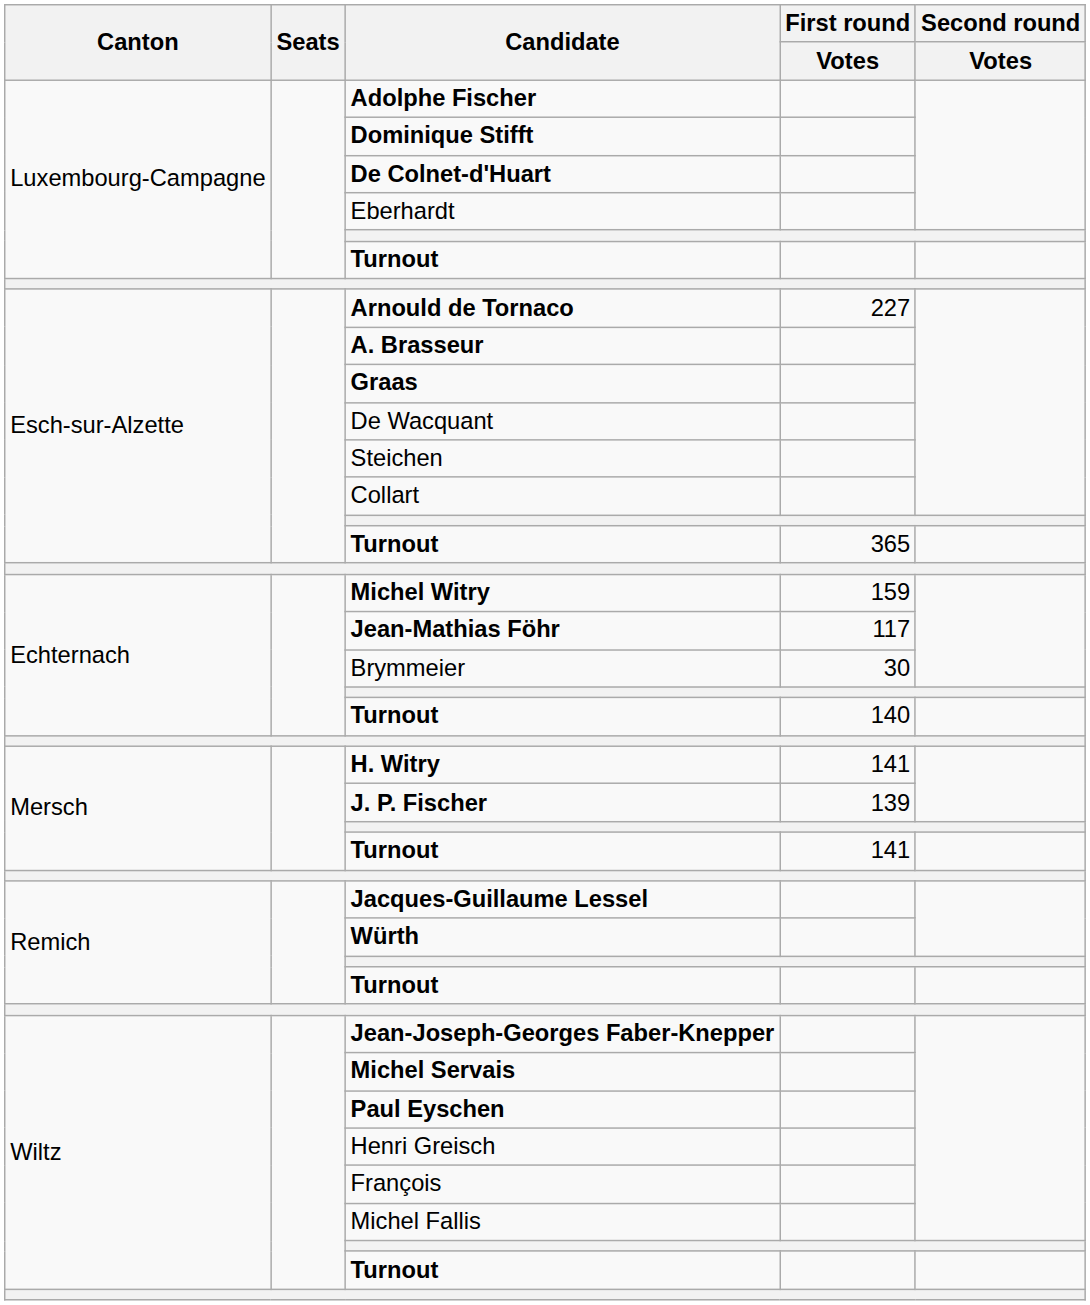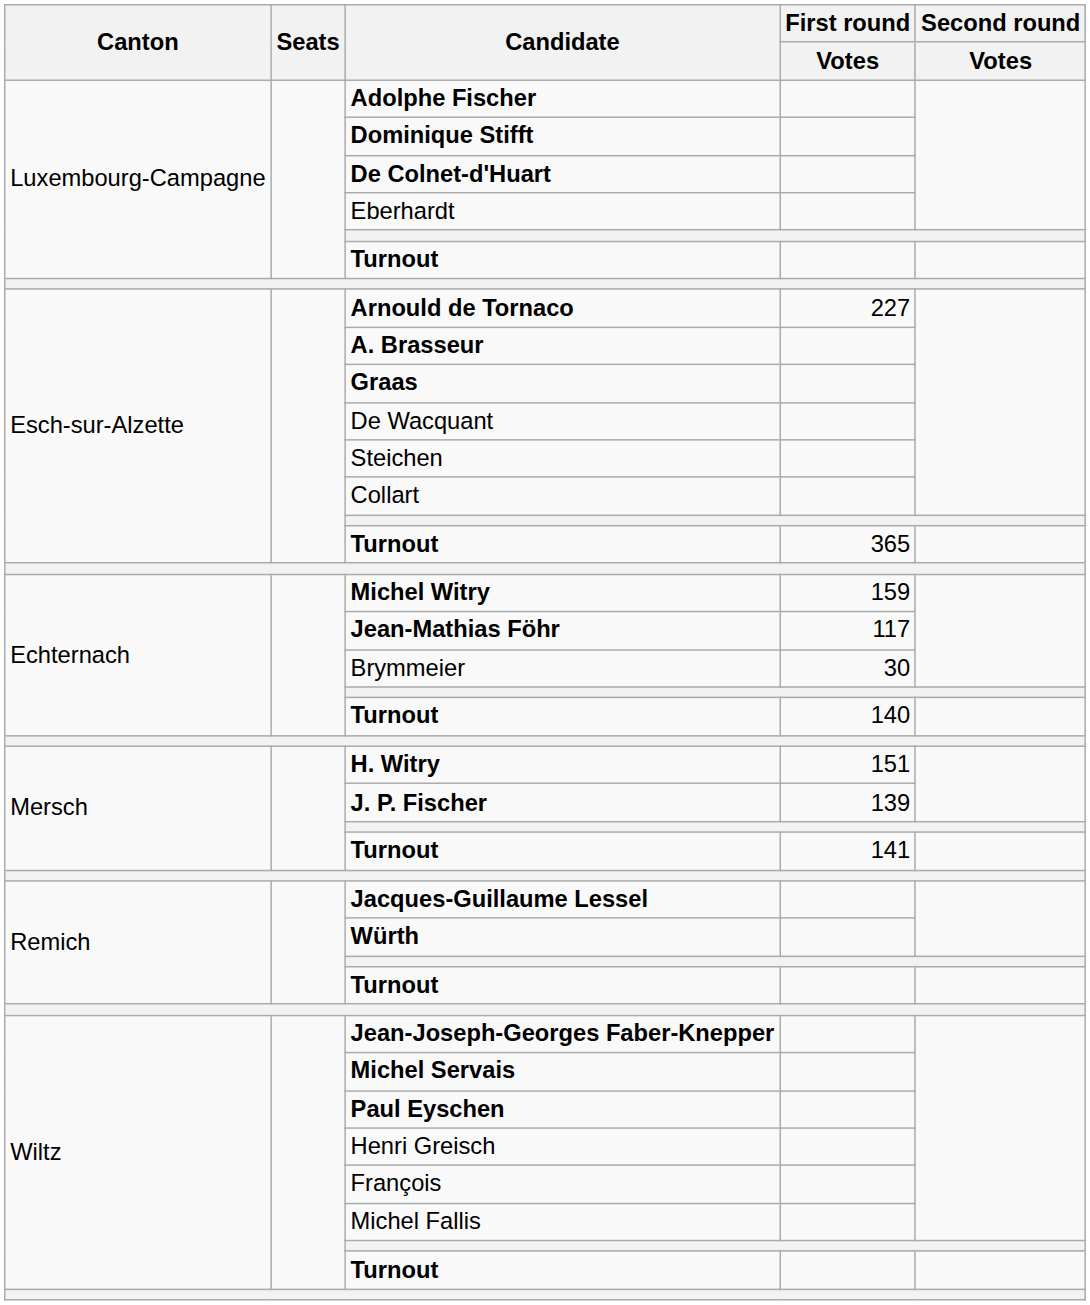H. Witry | First round / Votes: 141 -> 151
